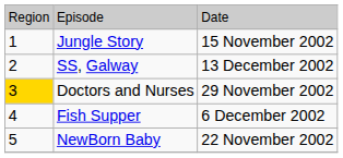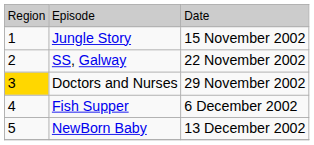SS, Galway | column 3: 13 December 2002 -> 22 November 2002
NewBorn Baby | column 3: 22 November 2002 -> 13 December 2002
